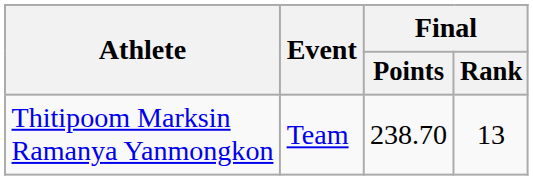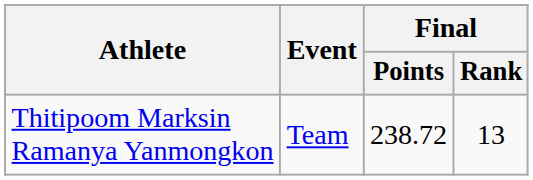Thitipoom Marksin Ramanya Yanmongkon | Final / Points: 238.70 -> 238.72
